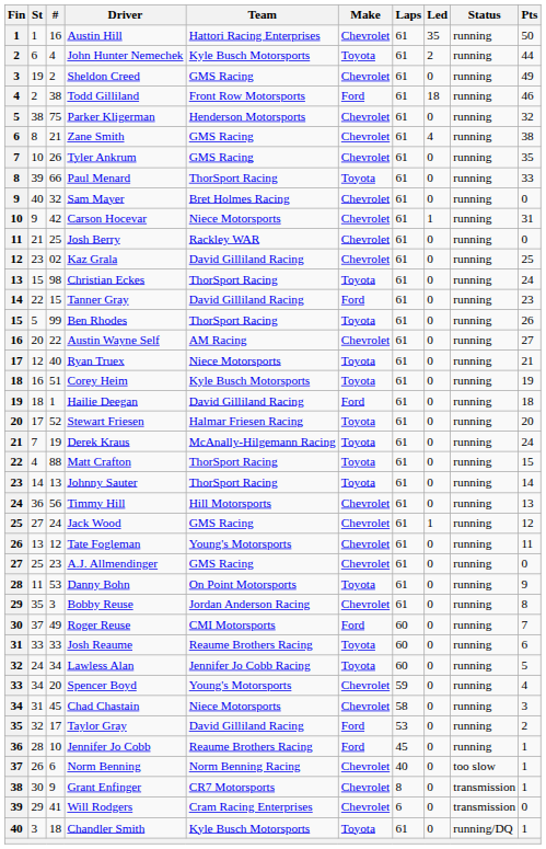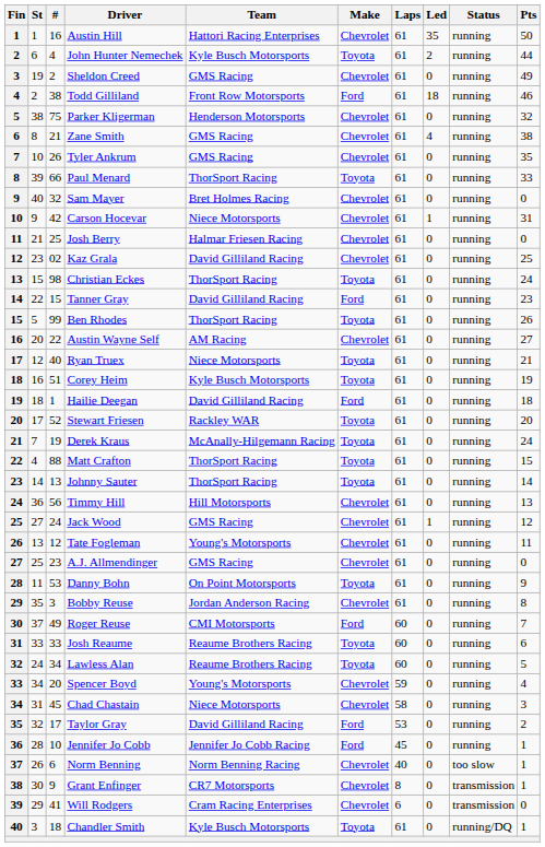Josh Berry | Team: Rackley WAR -> Halmar Friesen Racing
Stewart Friesen | Team: Halmar Friesen Racing -> Rackley WAR
Lawless Alan | Team: Jennifer Jo Cobb Racing -> Reaume Brothers Racing
Jennifer Jo Cobb | Team: Reaume Brothers Racing -> Jennifer Jo Cobb Racing
